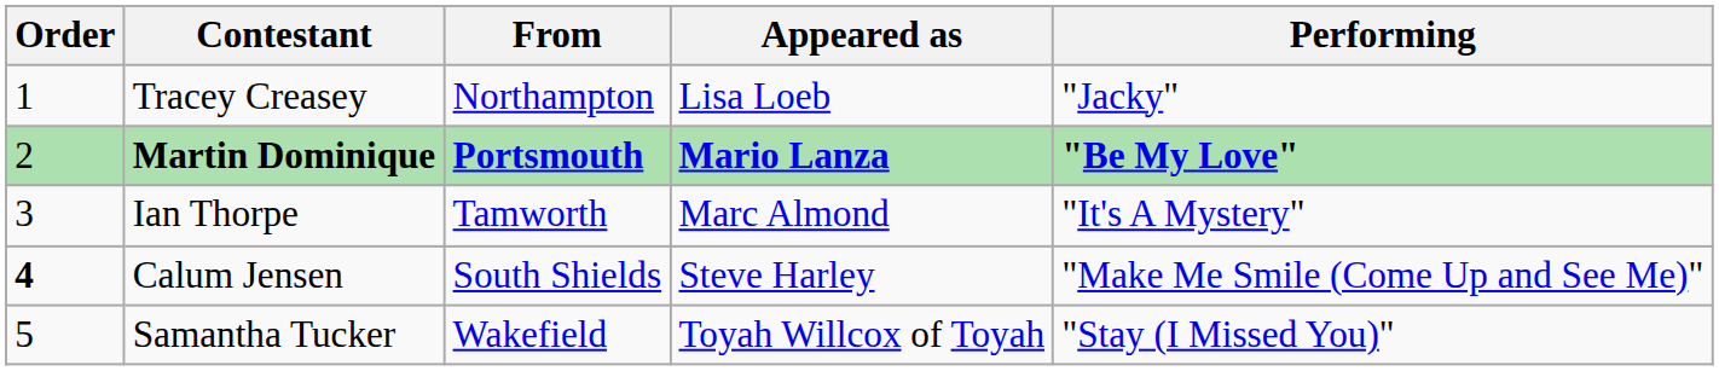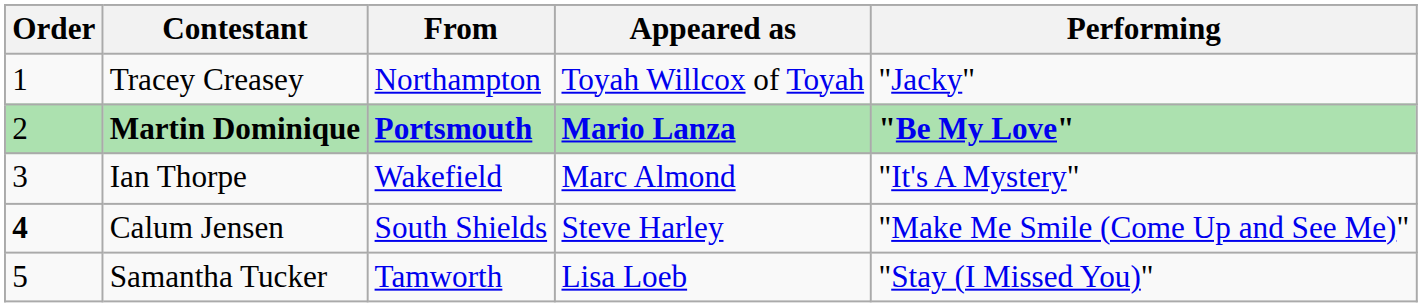Tracey Creasey | Appeared as: Lisa Loeb -> Toyah Willcox of Toyah
Ian Thorpe | From: Tamworth -> Wakefield
Samantha Tucker | From: Wakefield -> Tamworth
Samantha Tucker | Appeared as: Toyah Willcox of Toyah -> Lisa Loeb
